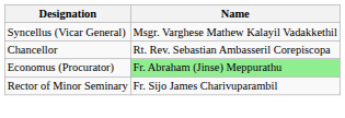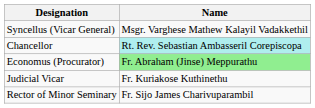Chancellor | Name: no background -> paleturquoise background
+ row: Judicial Vicar | Fr. Kuriakose Kuthinethu
